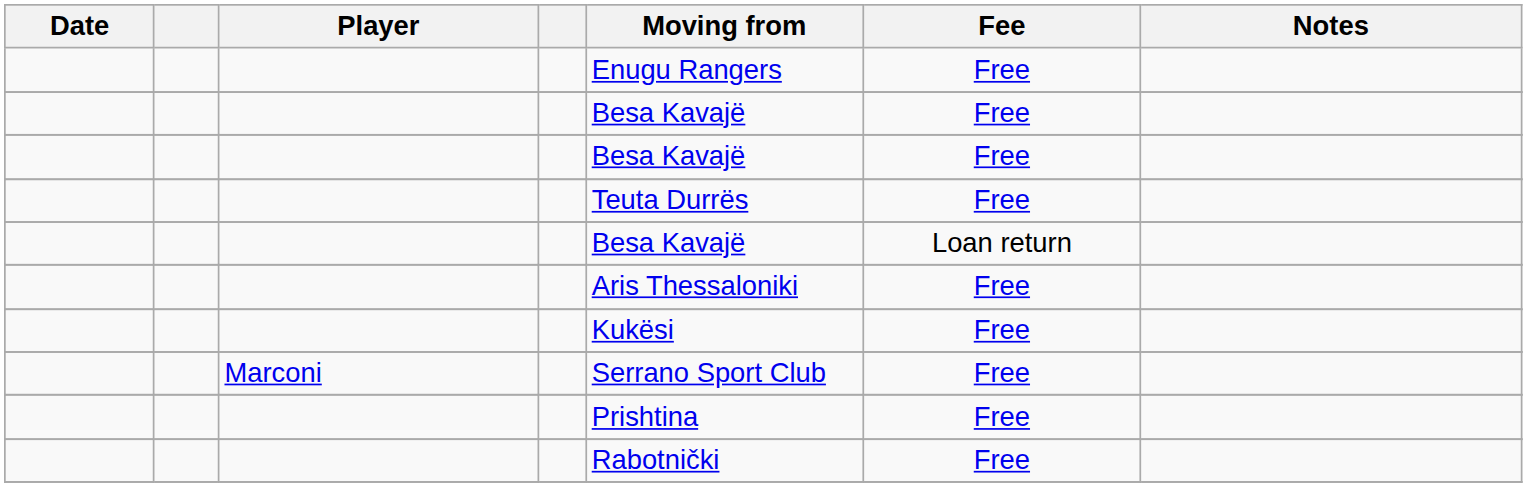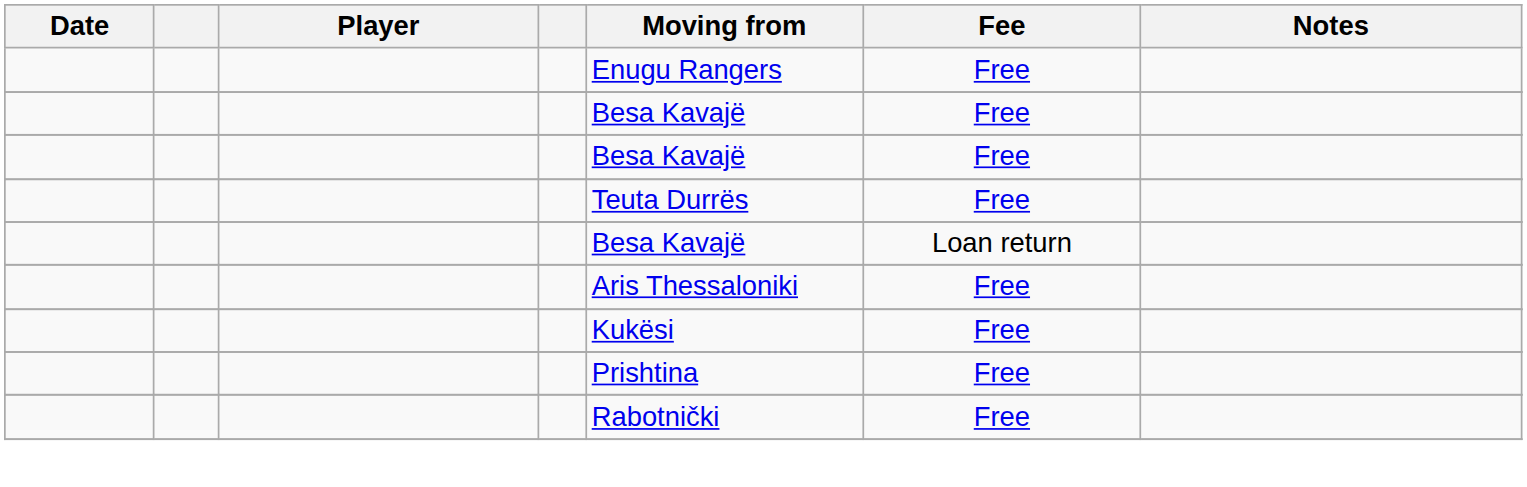- row: Marconi | Serrano Sport Club | Free
